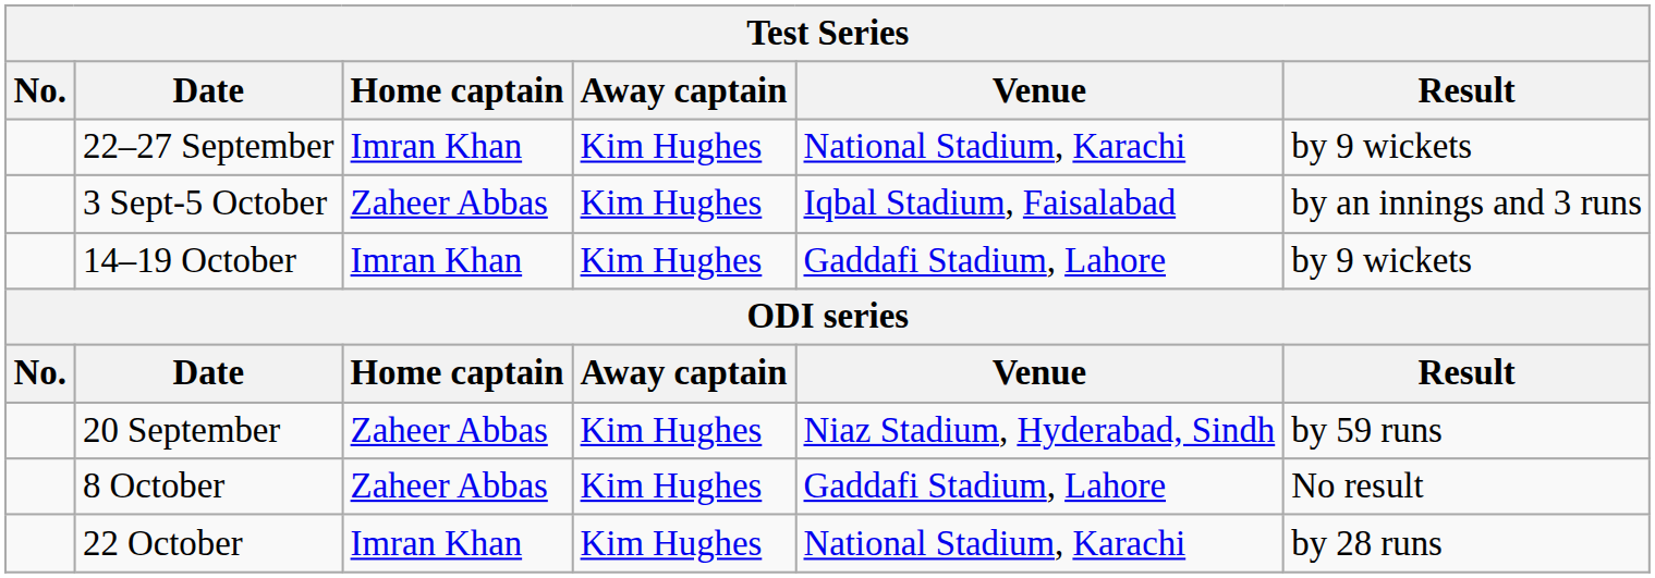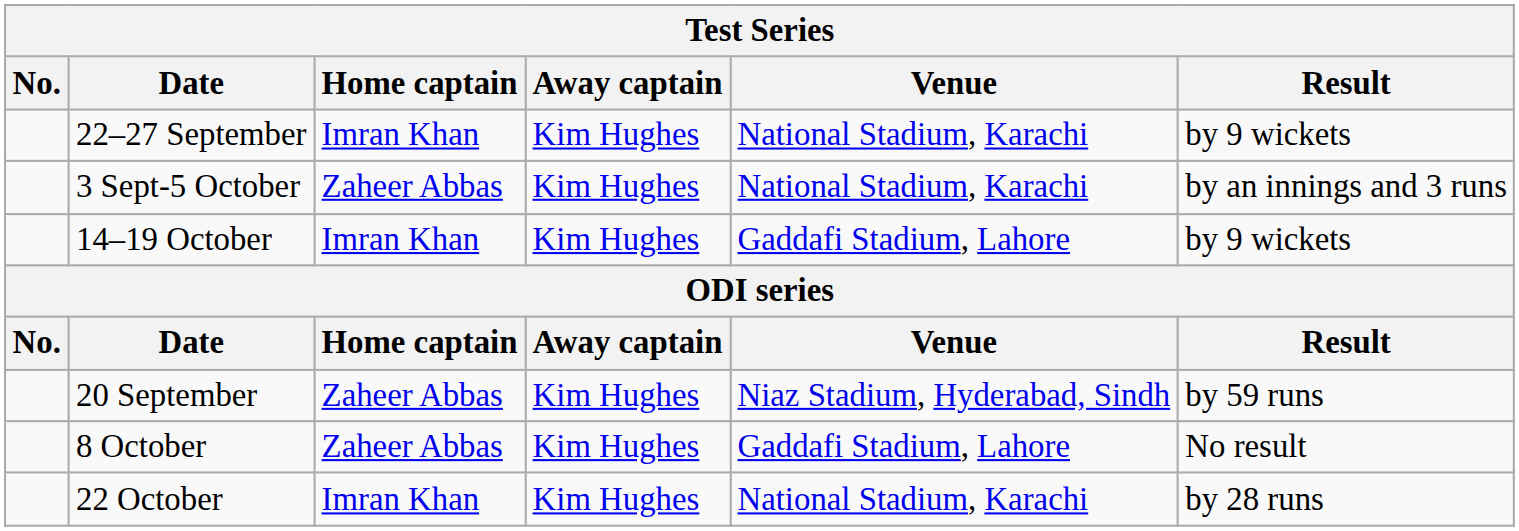3 Sept-5 October | Venue: Iqbal Stadium, Faisalabad -> National Stadium, Karachi
